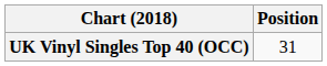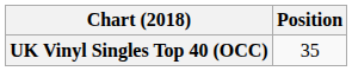UK Vinyl Singles Top 40 (OCC) | Position: 31 -> 35
